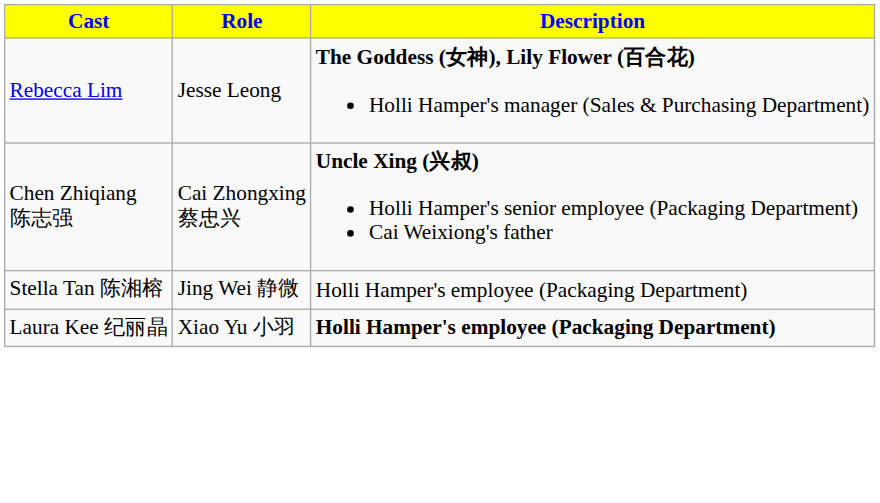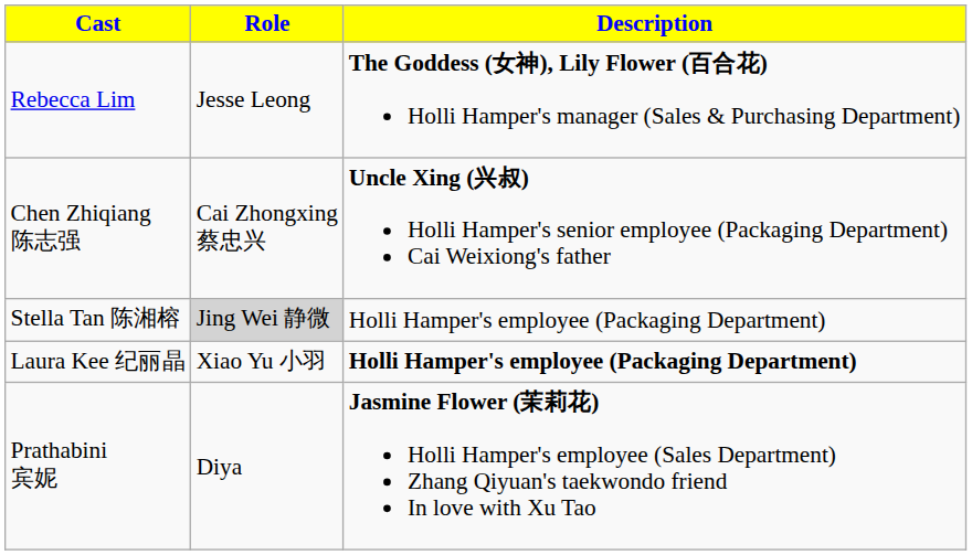Stella Tan 陈湘榕 | Role: no background -> lightgrey background
+ row: Prathabini 宾妮 | Diya | Jasmine Flower (茉莉花) Holli Hamper's employee (Sales Department) Zhang Qiyuan's taekwondo friend In love with Xu Tao
